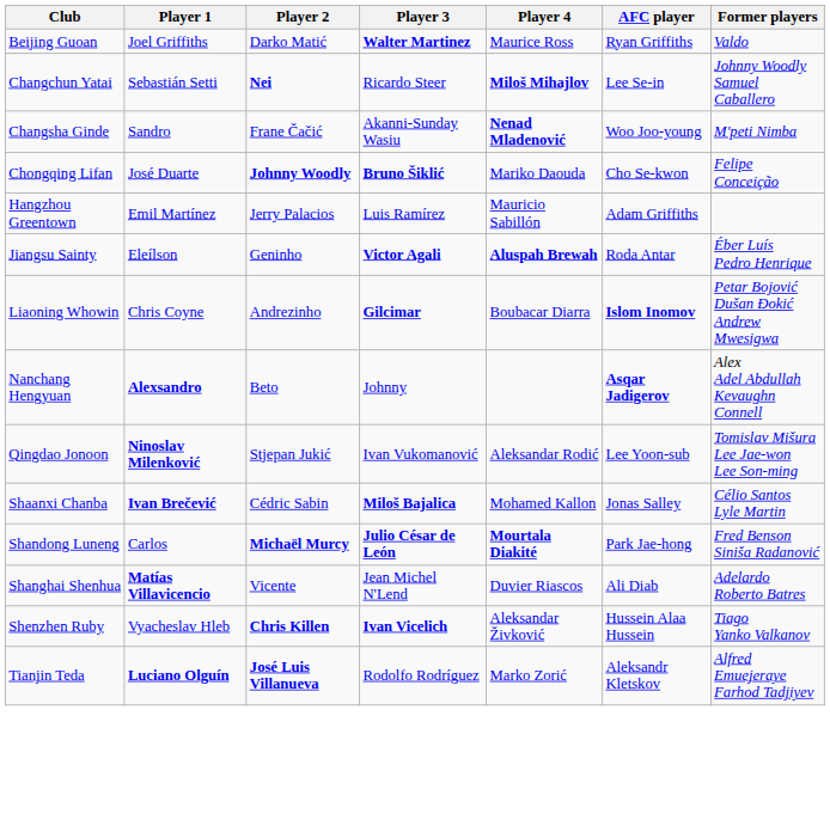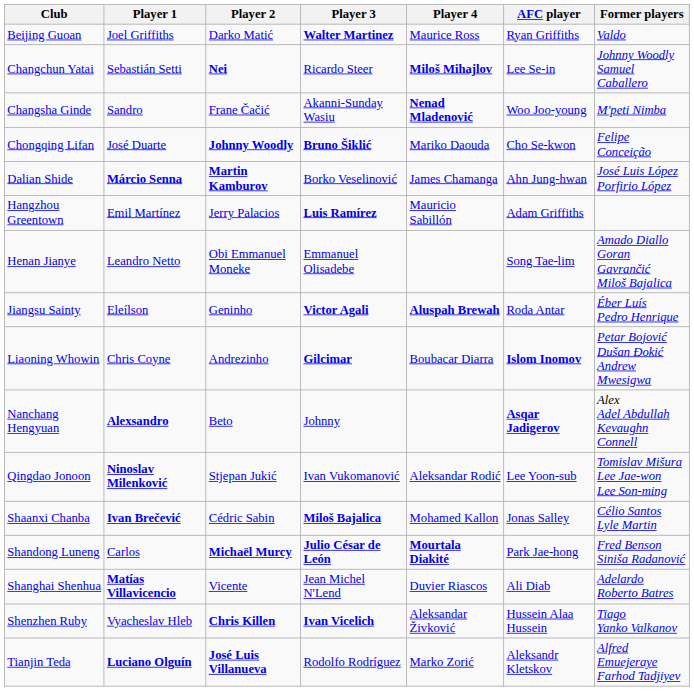+ row: Dalian Shide | Márcio Senna | Martin Kamburov | Borko Veselinović | James Chamanga | Ahn Jung-hwan | José Luis López Porfirio López
Hangzhou Greentown | Player 3: normal -> bold
+ row: Henan Jianye | Leandro Netto | Obi Emmanuel Moneke | Emmanuel Olisadebe | Song Tae-lim | Amado Diallo Goran Gavrančić Miloš Bajalica
